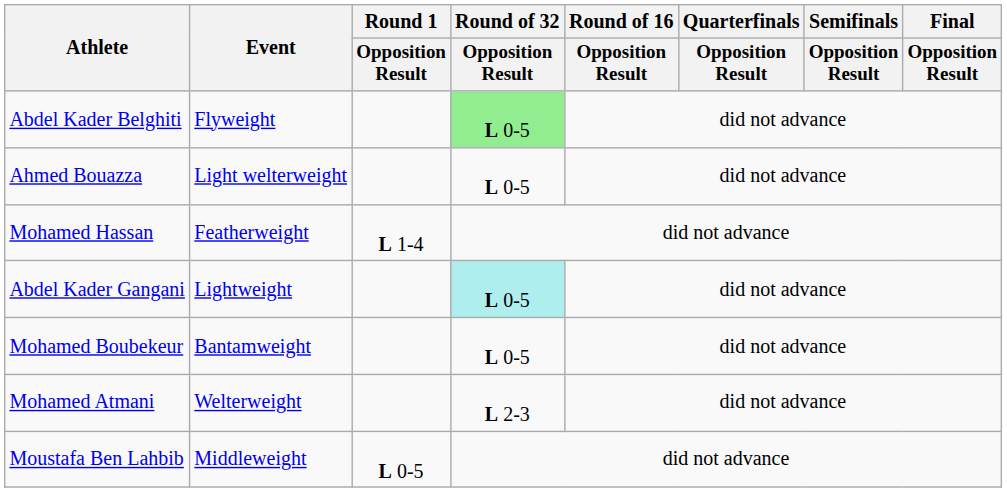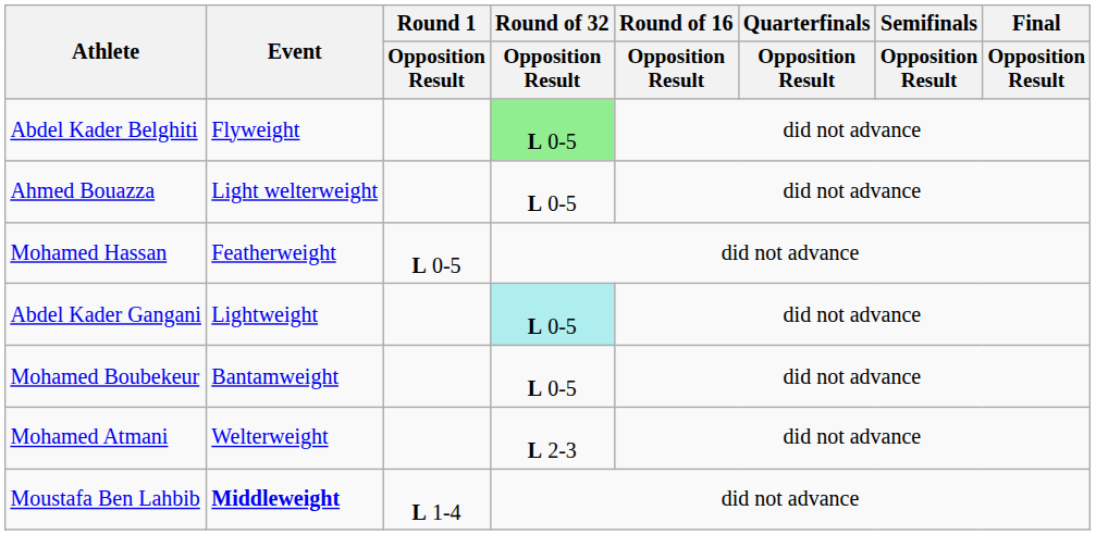Mohamed Hassan | Round 1 / Opposition Result: L 1-4 -> L 0-5
Moustafa Ben Lahbib | Event: normal -> bold
Moustafa Ben Lahbib | Round 1 / Opposition Result: L 0-5 -> L 1-4
